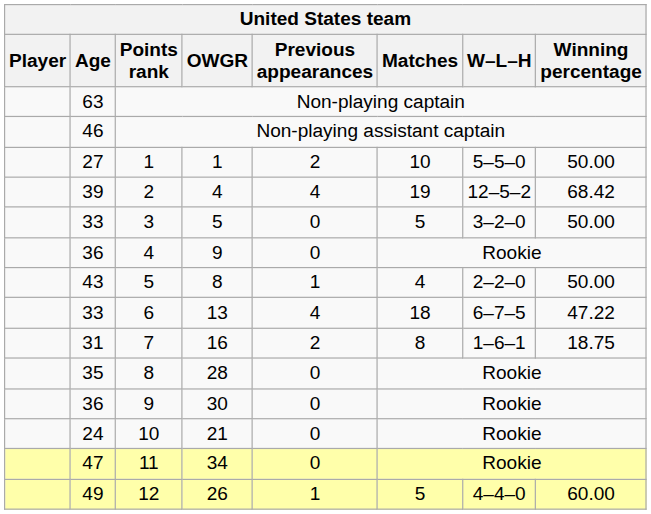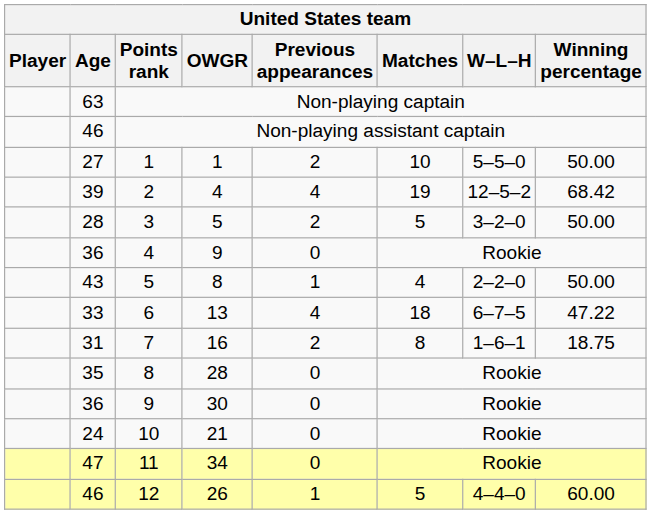3 | Age: 33 -> 28
3 | Previous appearances: 0 -> 2
12 | Age: 49 -> 46
